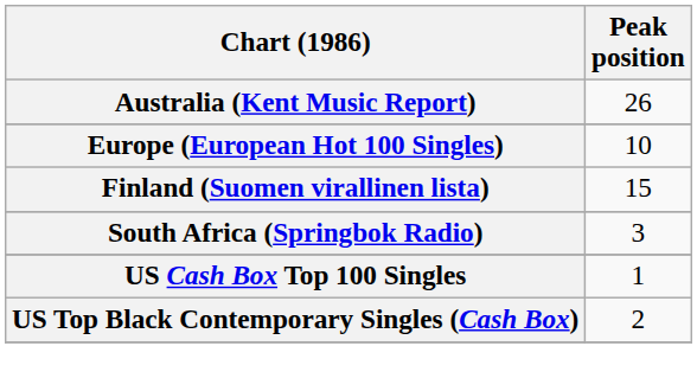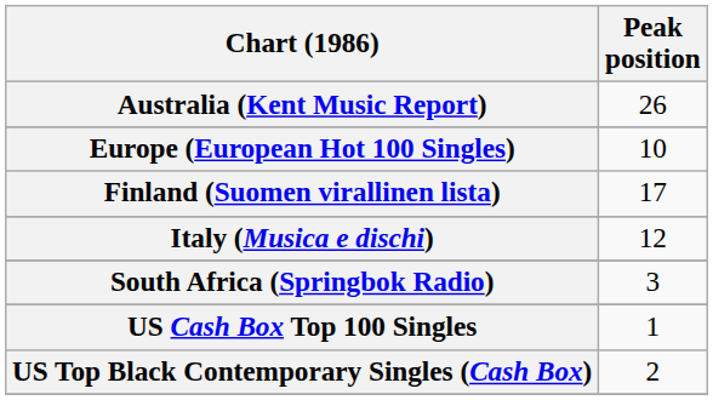Finland (Suomen virallinen lista) | Peak position: 15 -> 17
+ row: Italy (Musica e dischi) | 12
